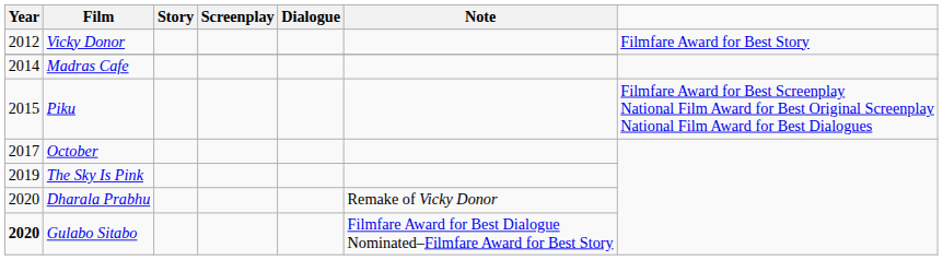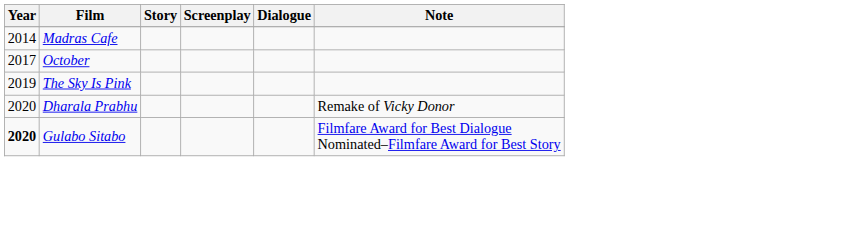- row: 2012 | Vicky Donor | Filmfare Award for Best Story
- row: 2015 | Piku | Filmfare Award for Best Screenplay National Film Award for Best Original Screenplay National Film Award for Best Dialogues
